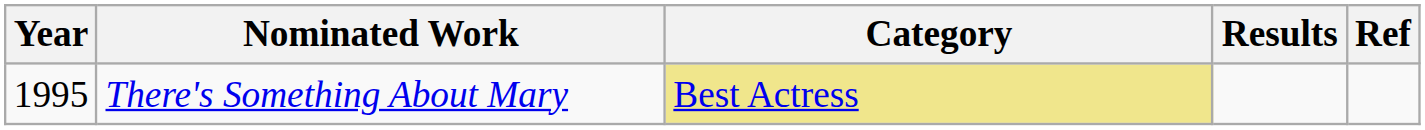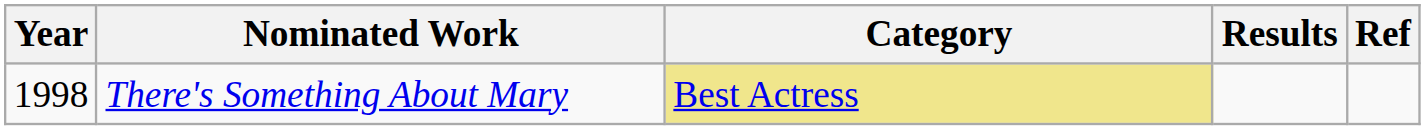There's Something About Mary | Year: 1995 -> 1998
